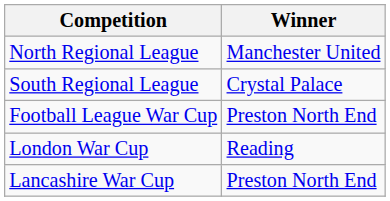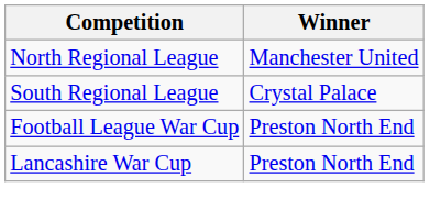- row: London War Cup | Reading
